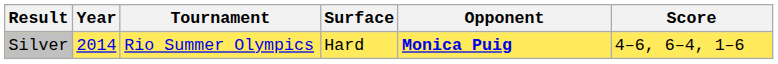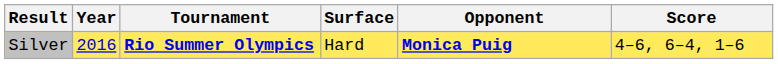Silver | Year: 2014 -> 2016
Silver | Tournament: normal -> bold
